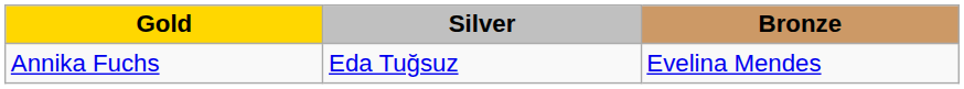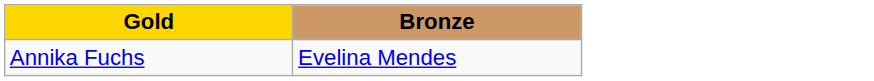- column: Silver | Eda Tuğsuz
